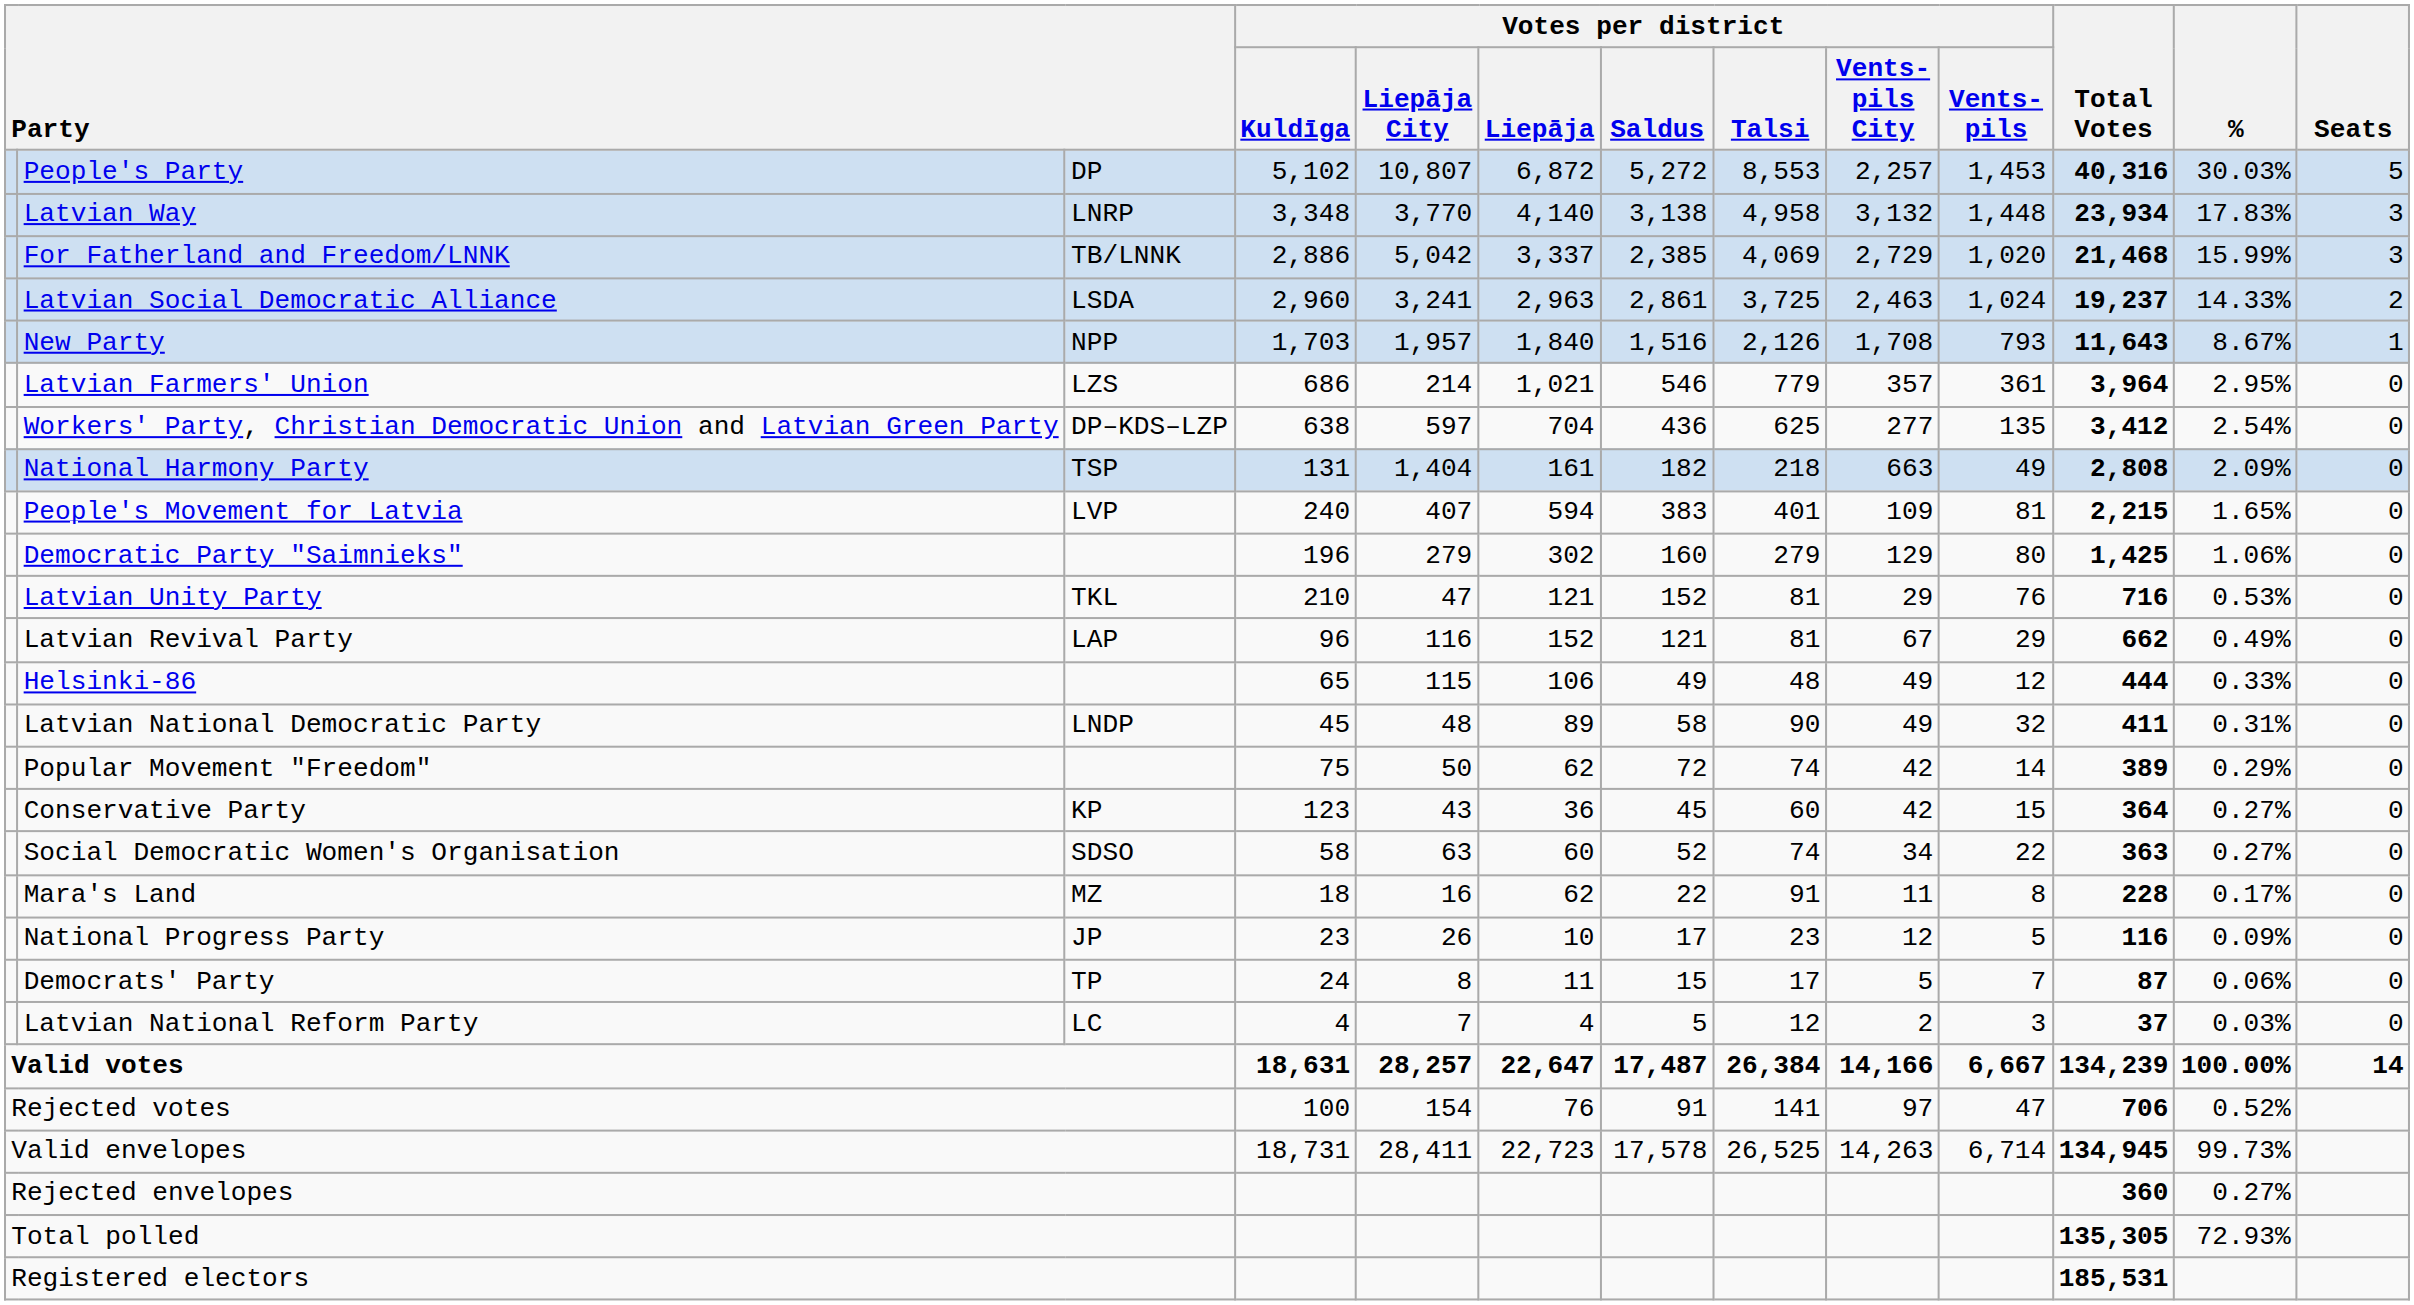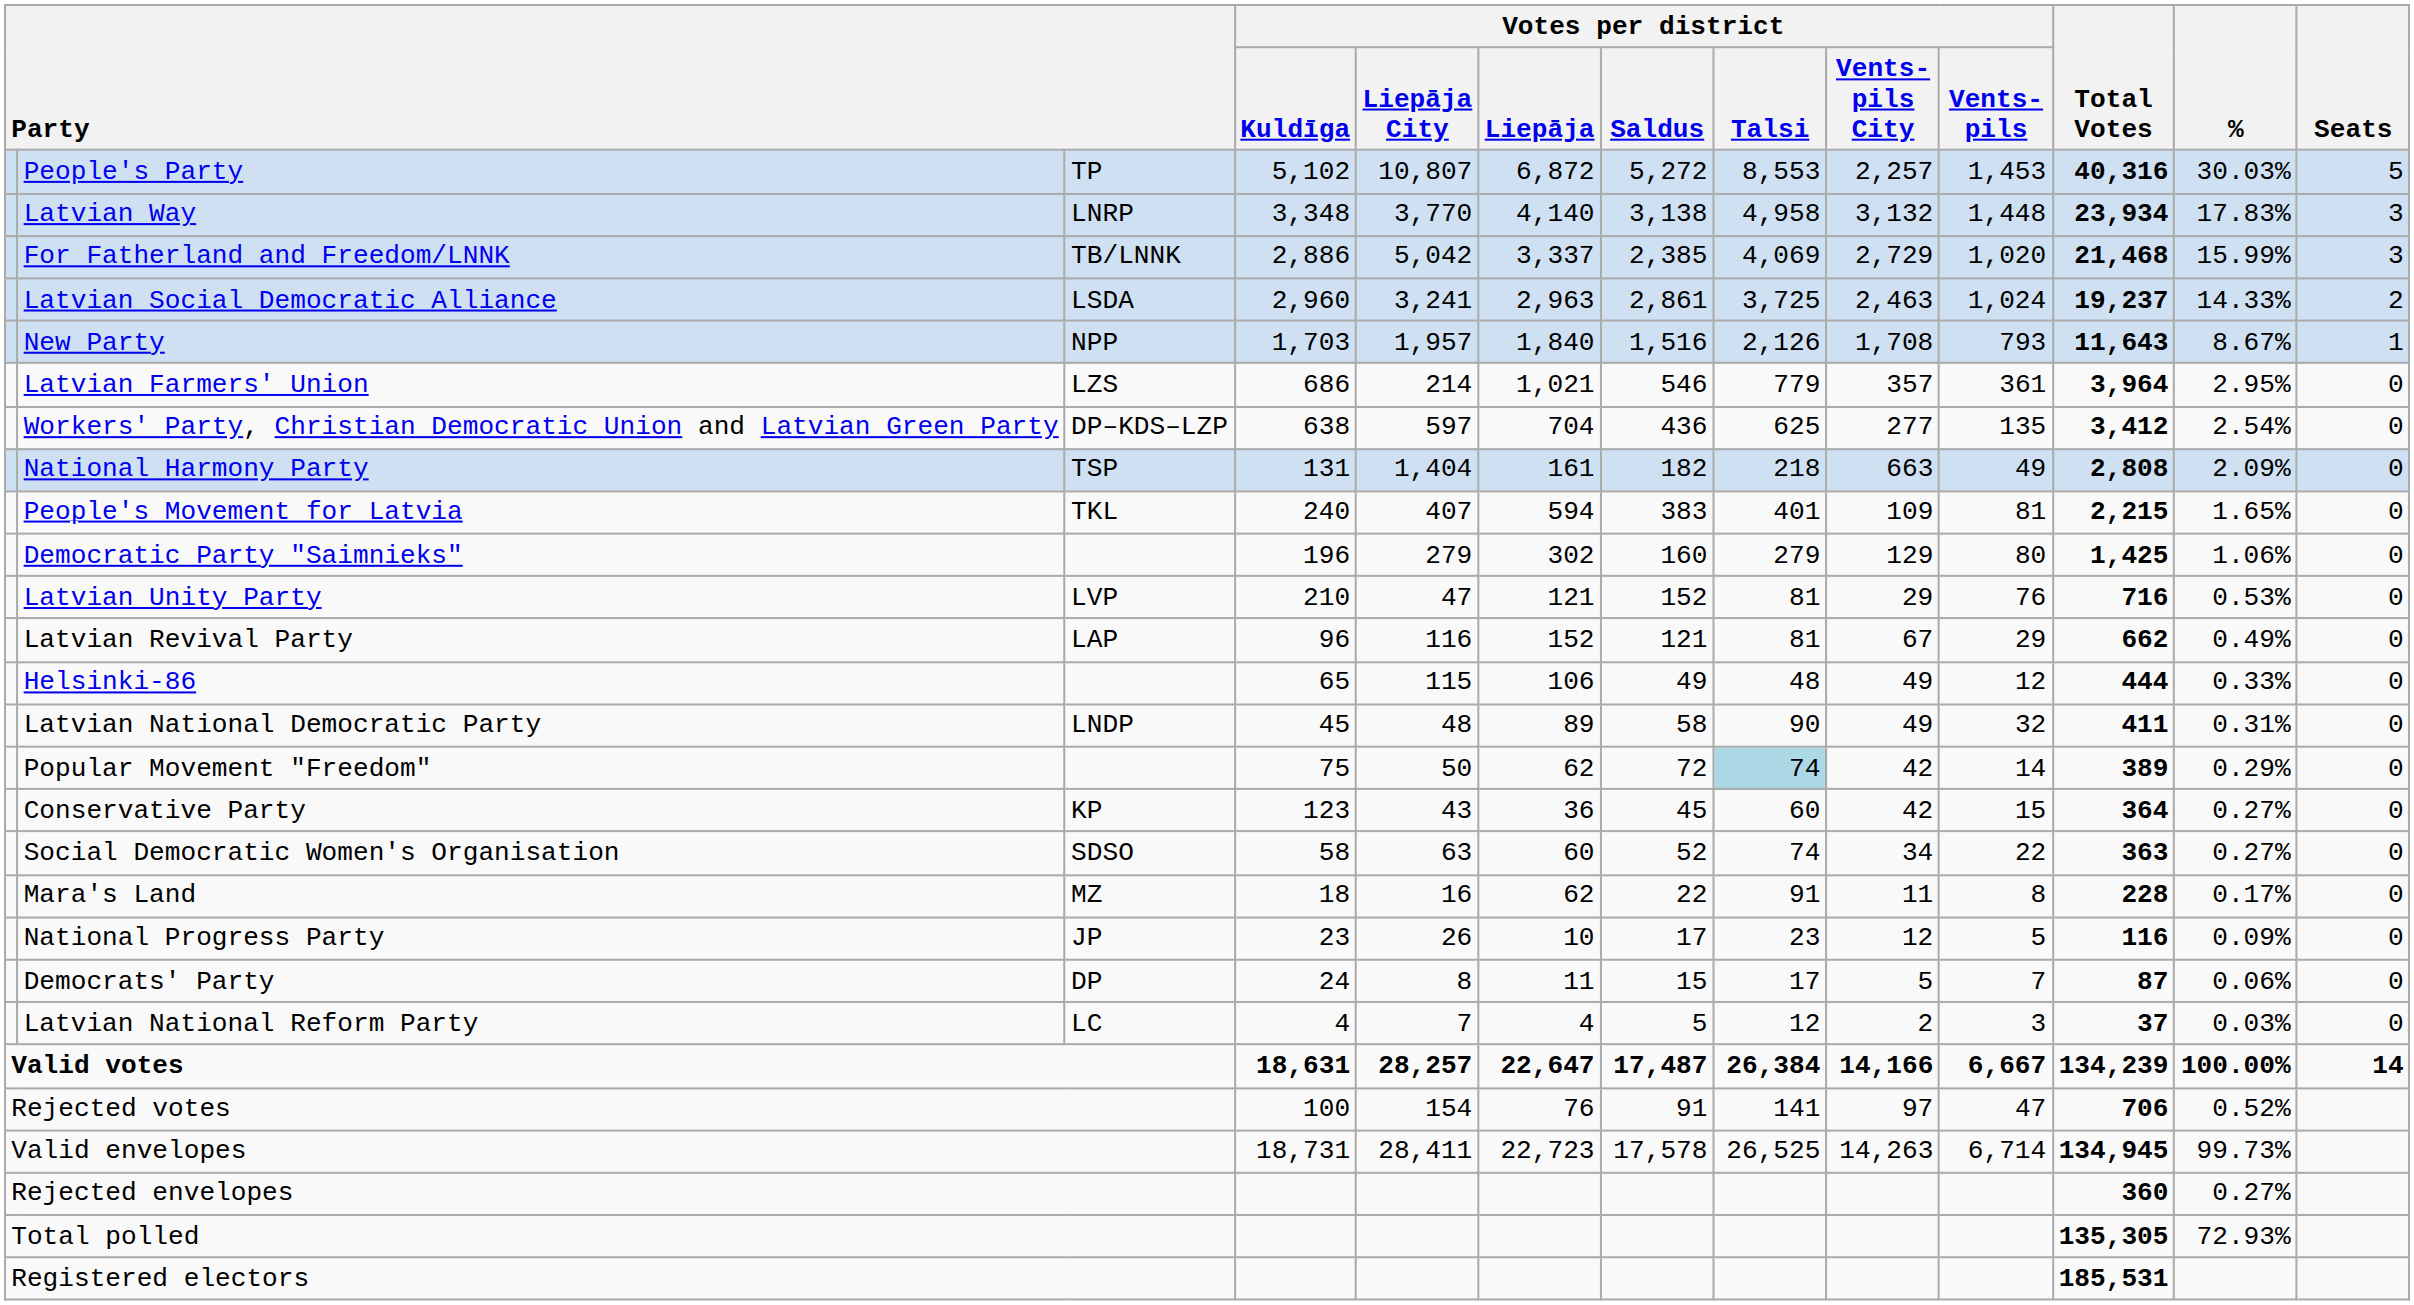People's Party | column 3: DP -> TP
People's Movement for Latvia | column 3: LVP -> TKL
Latvian Unity Party | column 3: TKL -> LVP
Popular Movement "Freedom" | Votes per district / Talsi: no background -> lightblue background
Democrats' Party | column 3: TP -> DP
